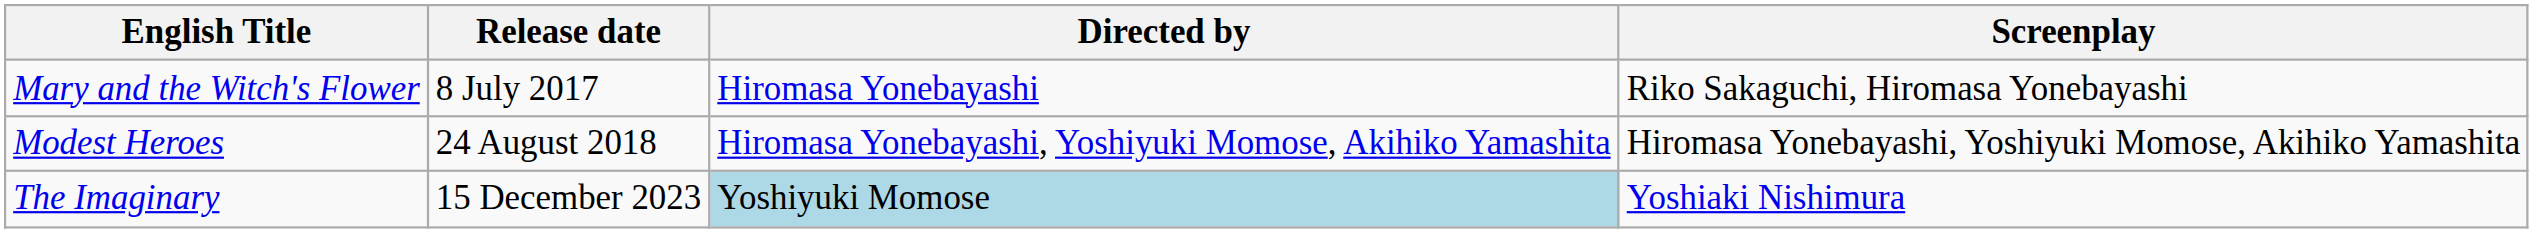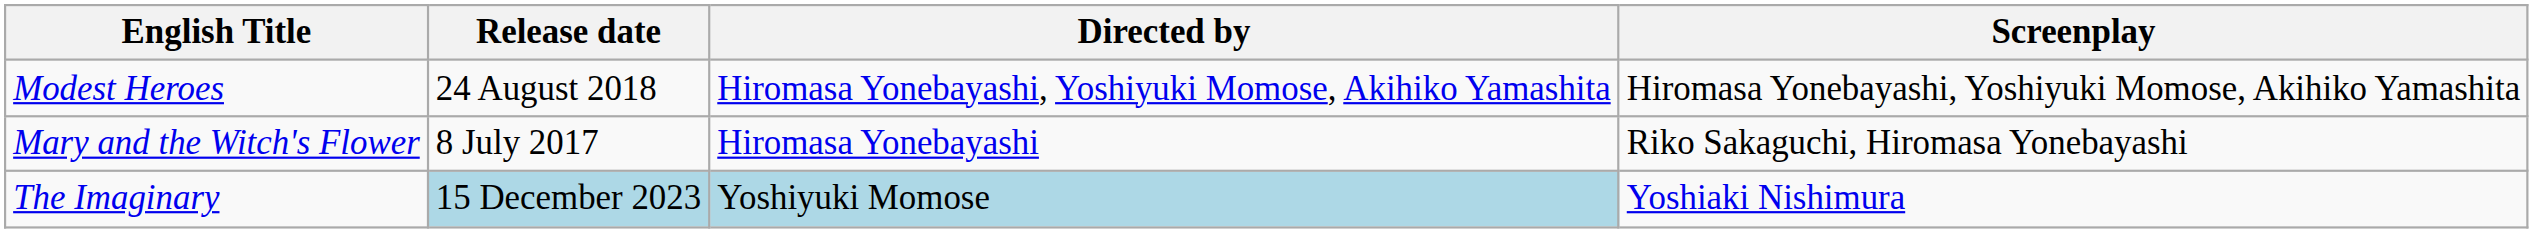rows swapped: Mary and the Witch's Flower <-> Modest Heroes
The Imaginary | Release date: no background -> lightblue background
